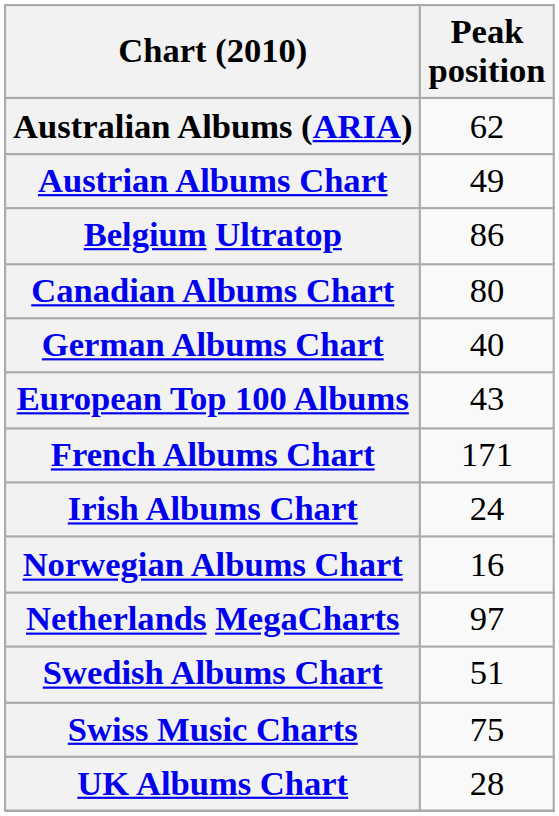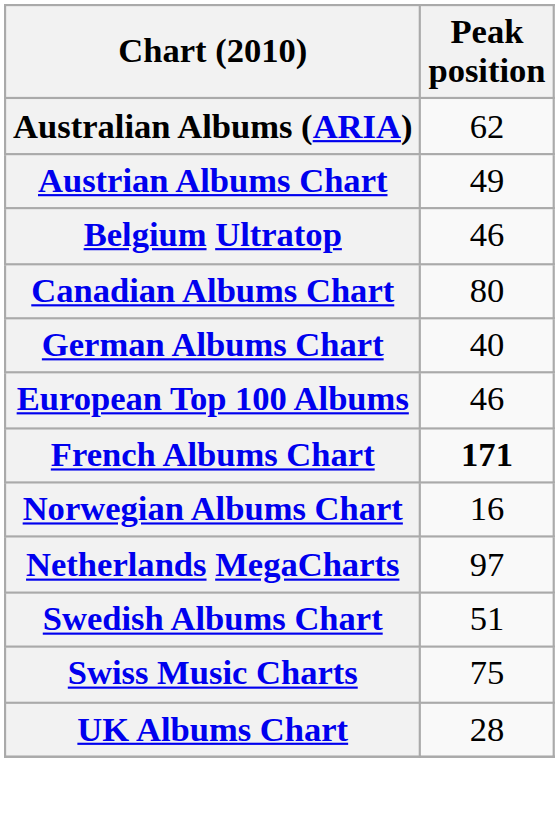Belgium Ultratop | Peak position: 86 -> 46
European Top 100 Albums | Peak position: 43 -> 46
French Albums Chart | Peak position: normal -> bold
- row: Irish Albums Chart | 24
